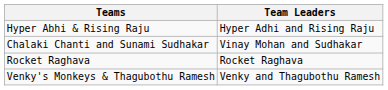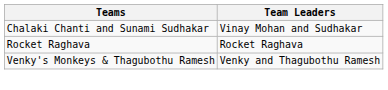- row: Hyper Abhi & Rising Raju | Hyper Adhi and Rising Raju
